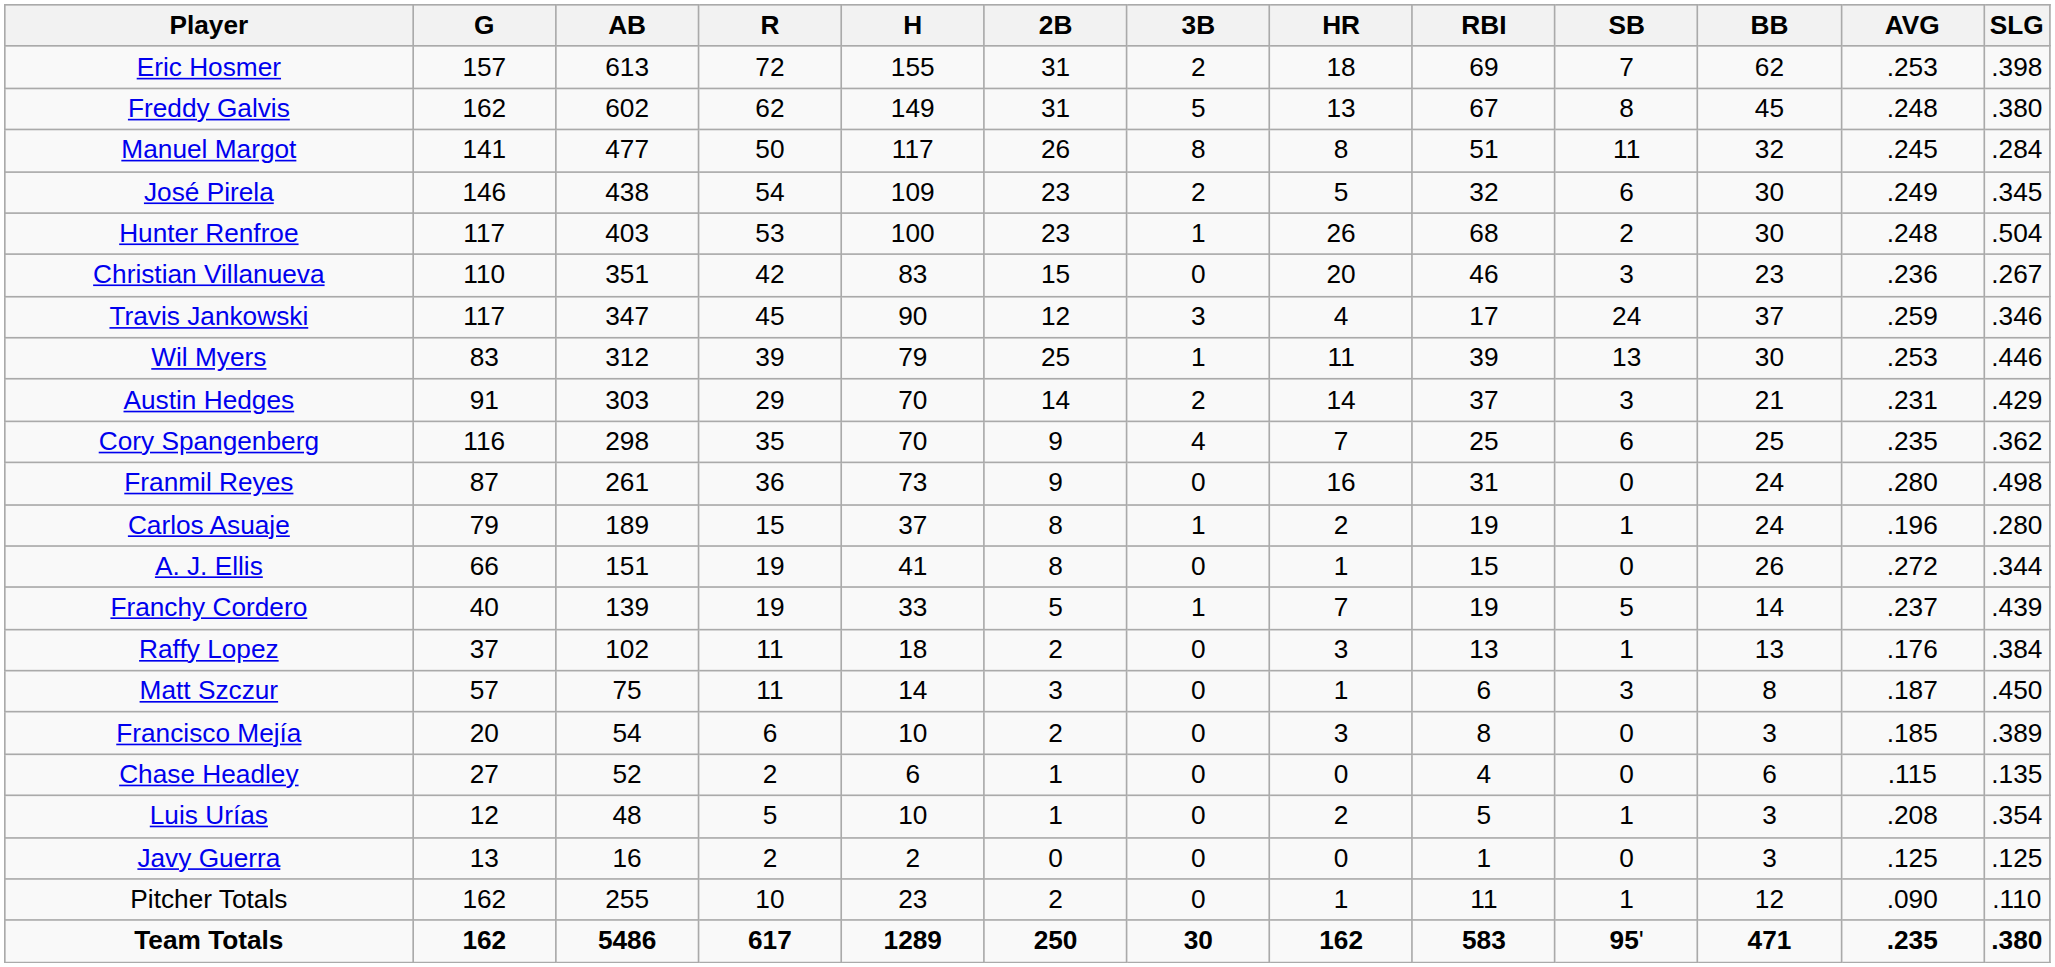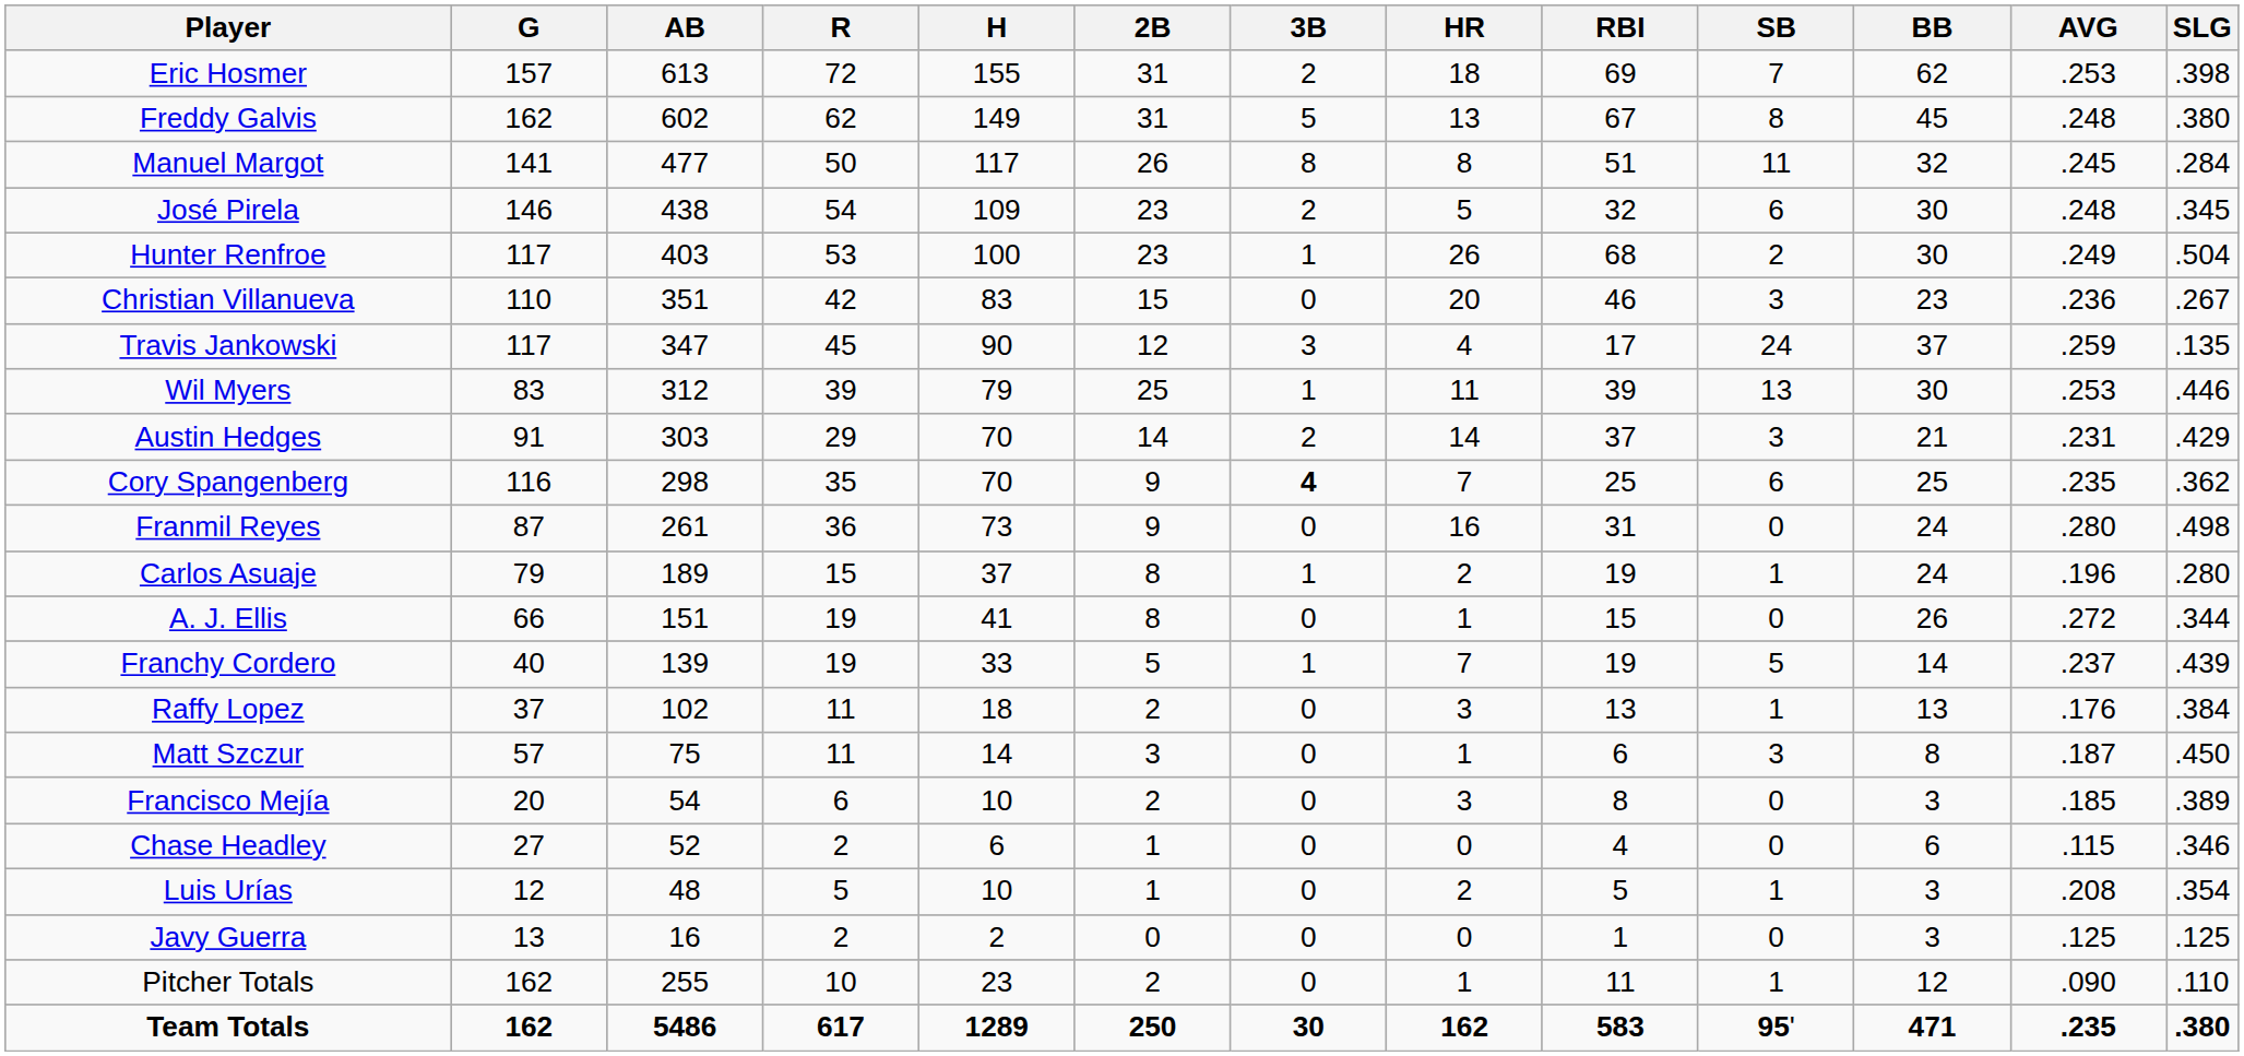José Pirela | AVG: .249 -> .248
Hunter Renfroe | AVG: .248 -> .249
Travis Jankowski | SLG: .346 -> .135
Cory Spangenberg | 3B: normal -> bold
Chase Headley | SLG: .135 -> .346
